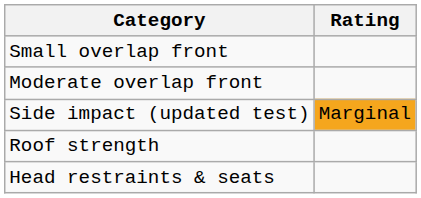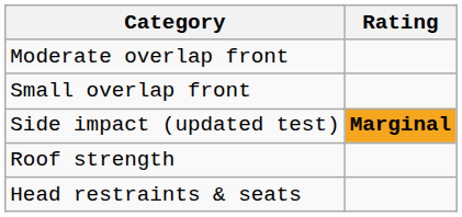rows swapped: Small overlap front <-> Moderate overlap front
Side impact (updated test) | Rating: normal -> bold
